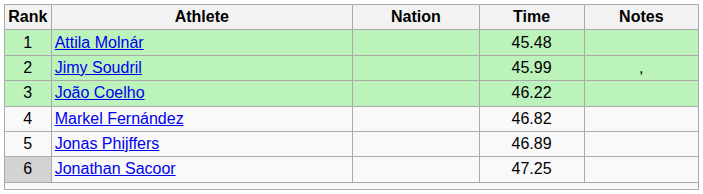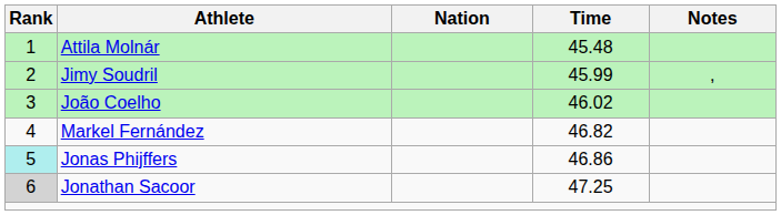João Coelho | Time: 46.22 -> 46.02
Jonas Phijffers | Rank: no background -> paleturquoise background
Jonas Phijffers | Time: 46.89 -> 46.86
